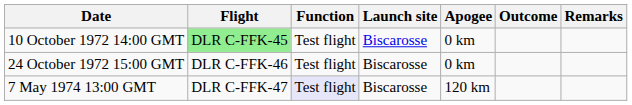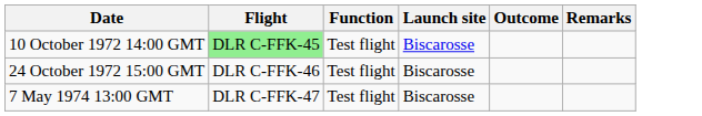- column: Apogee | 0 km | 0 km | 120 km
7 May 1974 13:00 GMT | Function: lavender background -> no background
